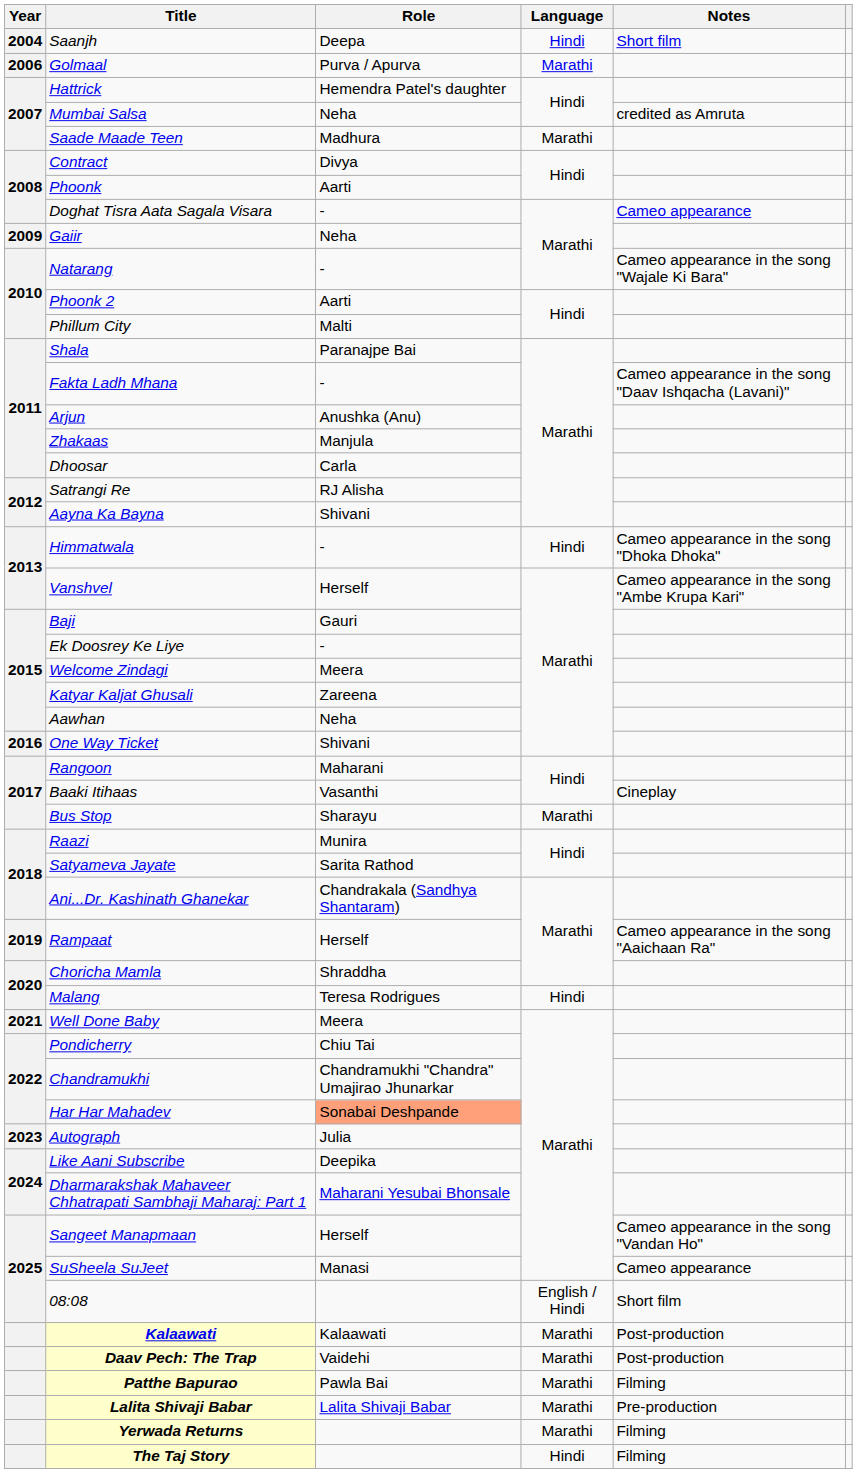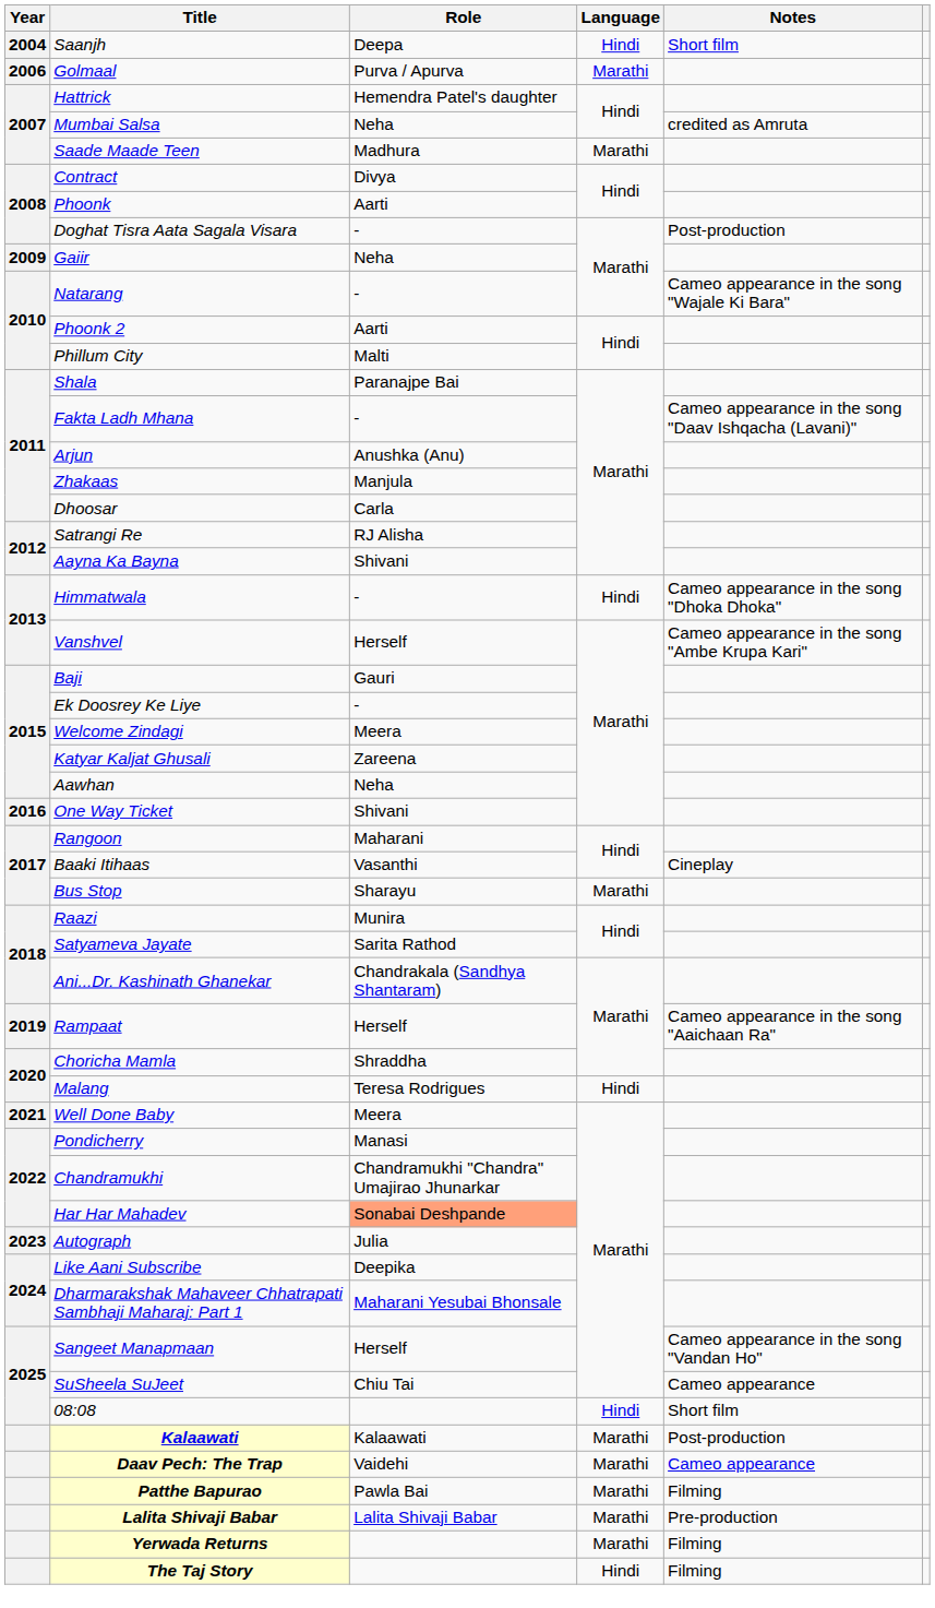Doghat Tisra Aata Sagala Visara | Notes: Cameo appearance -> Post-production
Pondicherry | Role: Chiu Tai -> Manasi
SuSheela SuJeet | Role: Manasi -> Chiu Tai
08:08 | Language: English / Hindi -> Hindi
Daav Pech: The Trap | Notes: Post-production -> Cameo appearance
